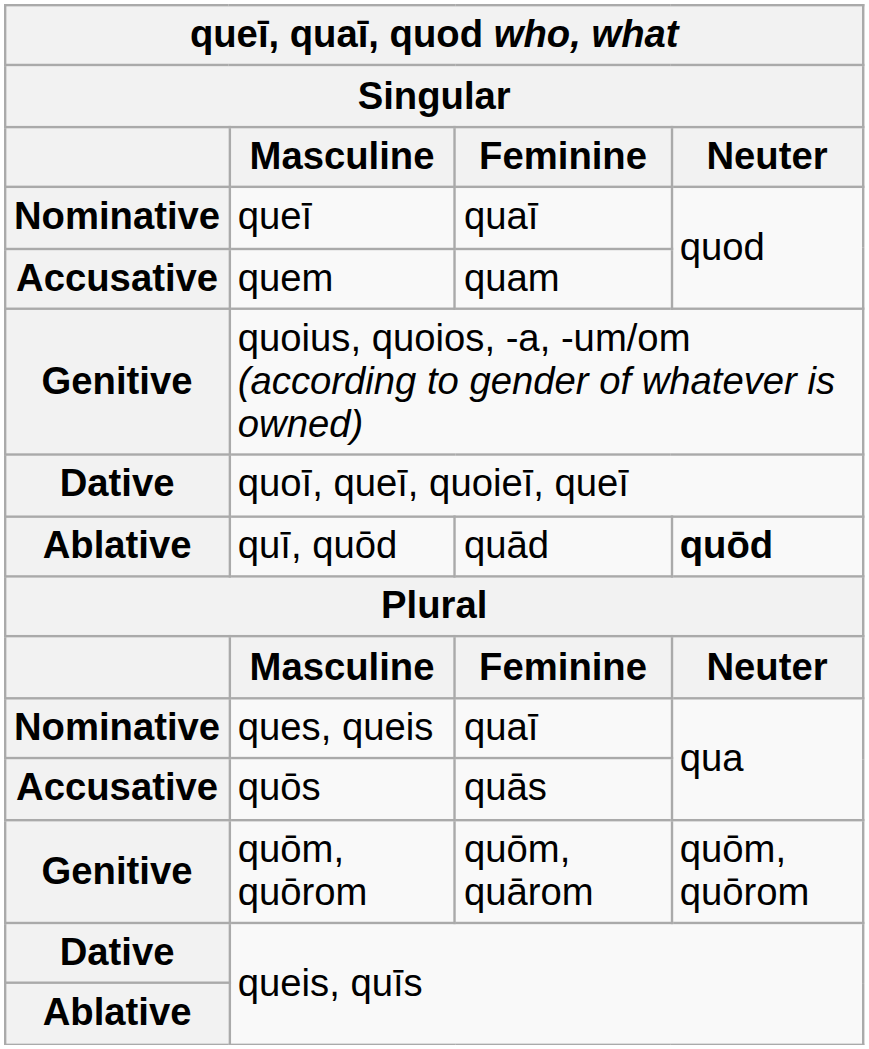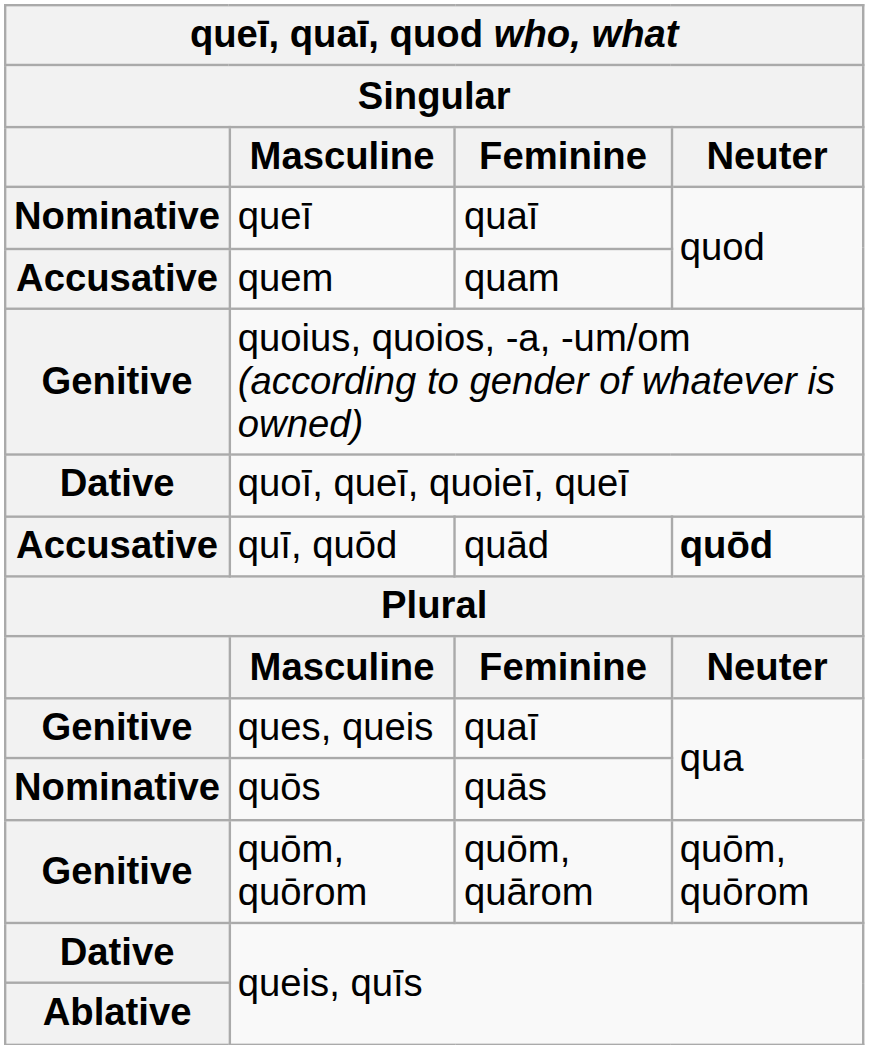quī, quōd | column 1: Ablative -> Accusative
ques, queis | column 1: Nominative -> Genitive
quōs | column 1: Accusative -> Nominative
